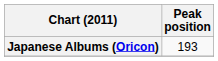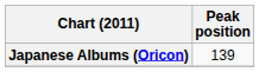Japanese Albums (Oricon) | Peak position: 193 -> 139
